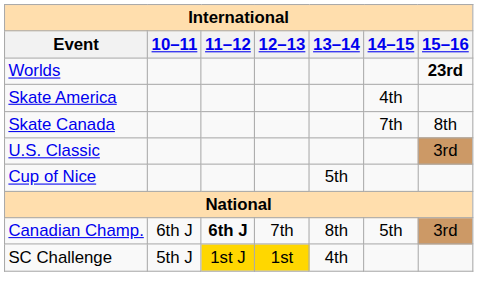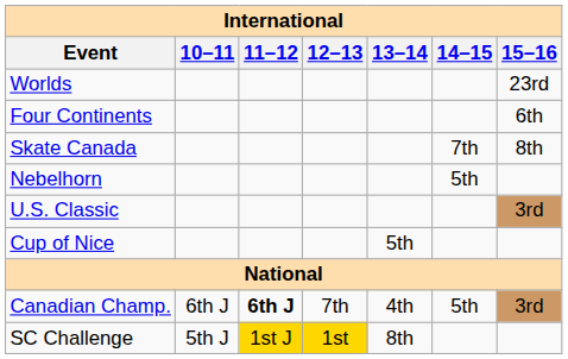Worlds | 15–16: bold -> normal
+ row: Four Continents | 6th
- row: Skate America | 4th
+ row: Nebelhorn | 5th
Canadian Champ. | 13–14: 8th -> 4th
SC Challenge | 13–14: 4th -> 8th
